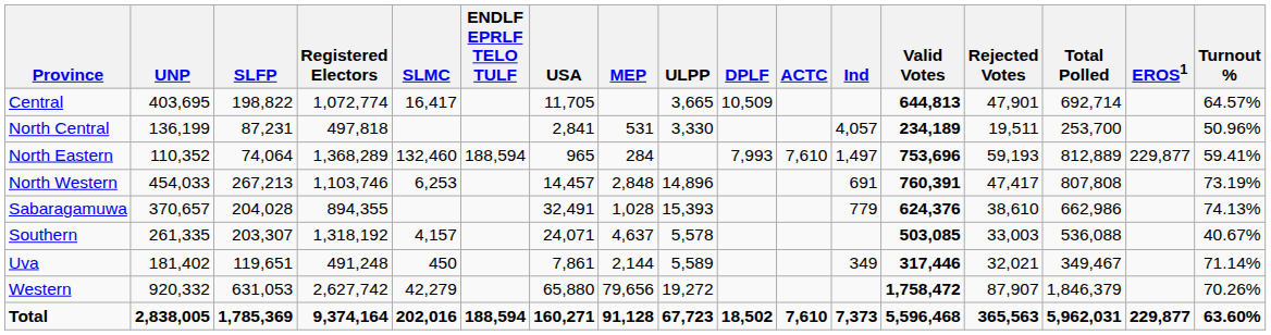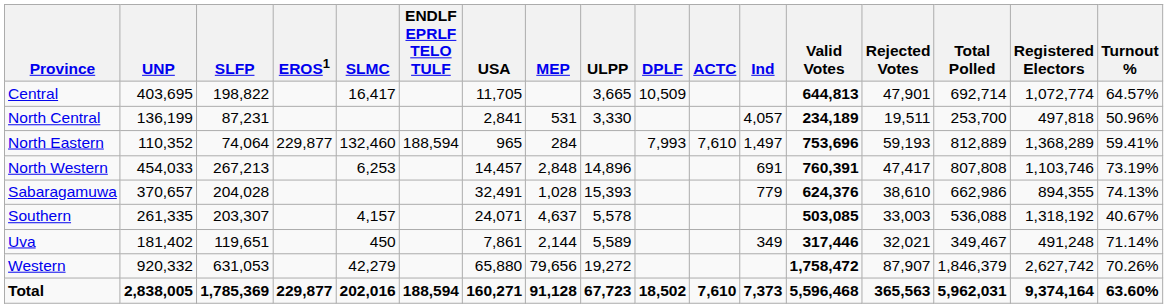columns swapped: EROS1 <-> Registered Electors
